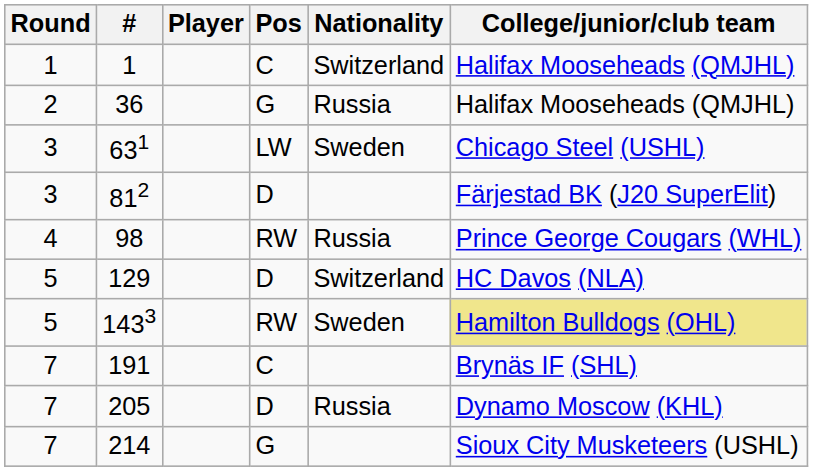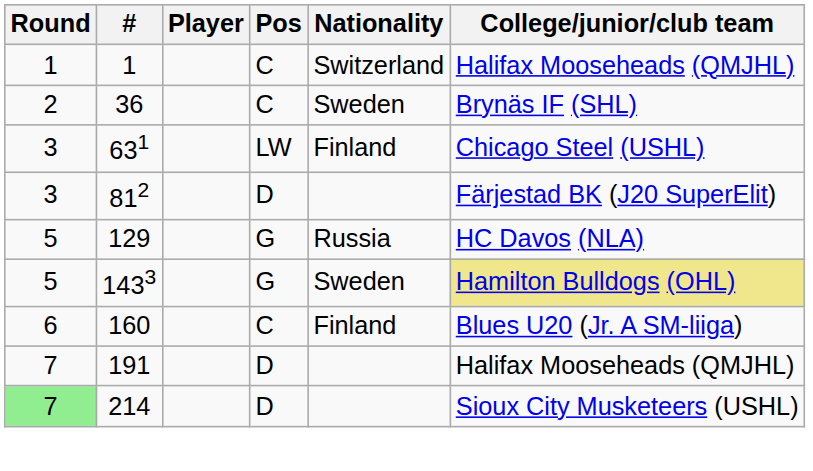36 | Pos: G -> C
36 | Nationality: Russia -> Sweden
36 | College/junior/club team: Halifax Mooseheads (QMJHL) -> Brynäs IF (SHL)
631 | Nationality: Sweden -> Finland
- row: 4 | 98 | RW | Russia | Prince George Cougars (WHL)
129 | Pos: D -> G
129 | Nationality: Switzerland -> Russia
1433 | Pos: RW -> G
+ row: 6 | 160 | C | Finland | Blues U20 (Jr. A SM-liiga)
191 | Pos: C -> D
191 | College/junior/club team: Brynäs IF (SHL) -> Halifax Mooseheads (QMJHL)
- row: 7 | 205 | D | Russia | Dynamo Moscow (KHL)
214 | Round: no background -> lightgreen background
214 | Pos: G -> D
